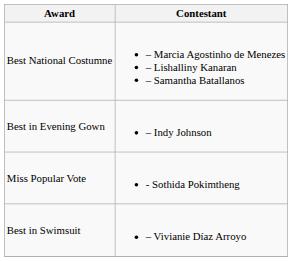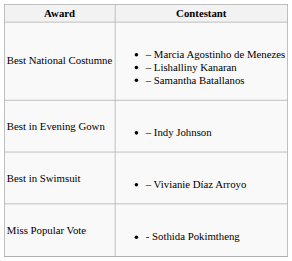rows swapped: Best in Swimsuit <-> Miss Popular Vote
